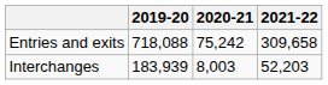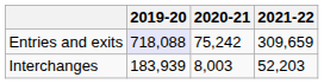Entries and exits | 2019-20: no background -> lavender background
Entries and exits | 2021-22: 309,658 -> 309,659
